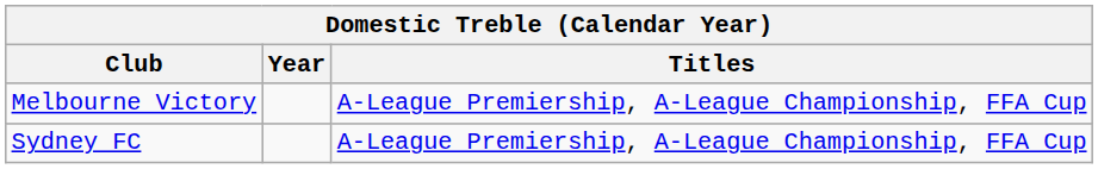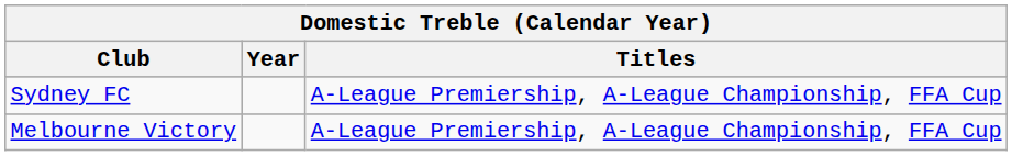rows swapped: Melbourne Victory <-> Sydney FC
